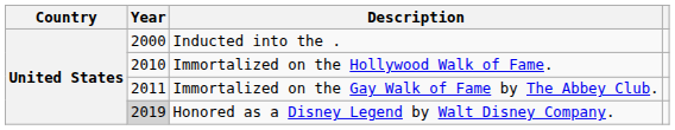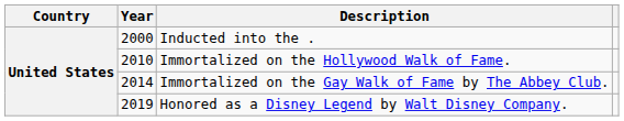Immortalized on the Gay Walk of Fame by The Abbey Club. | Year: 2011 -> 2014
Honored as a Disney Legend by Walt Disney Company. | Year: lightgrey background -> no background
